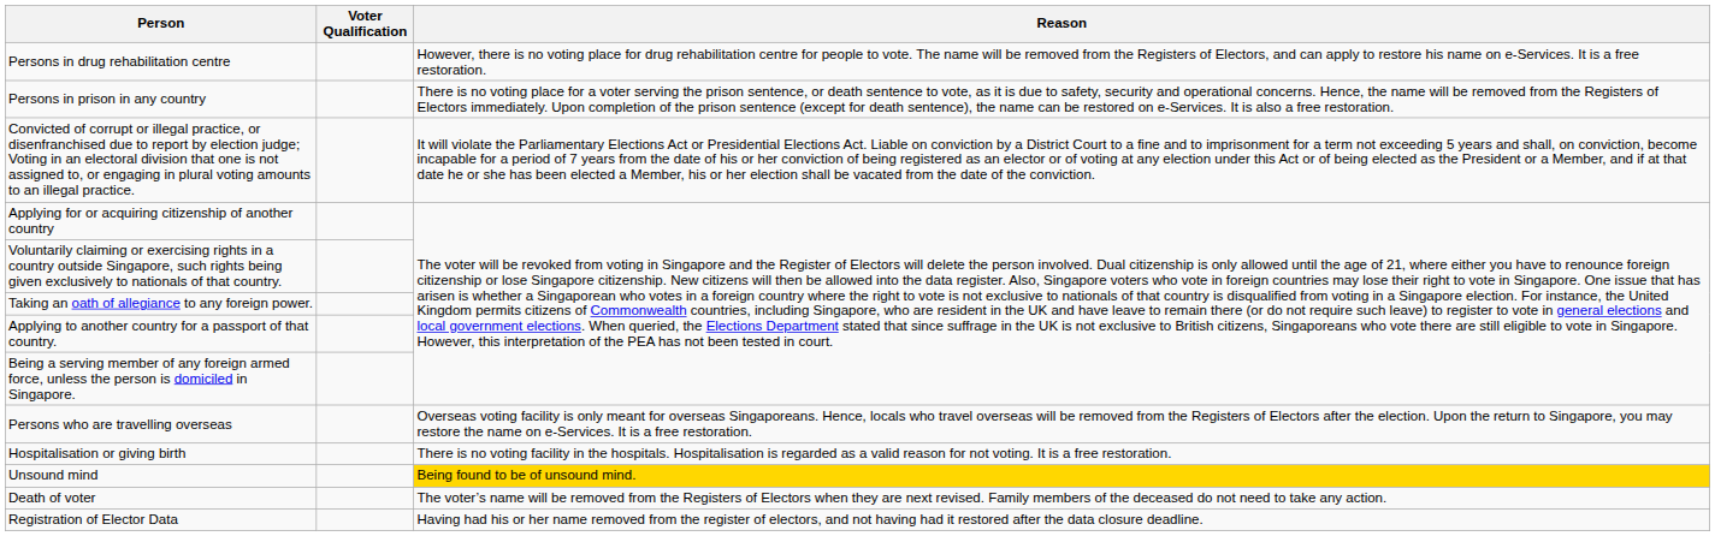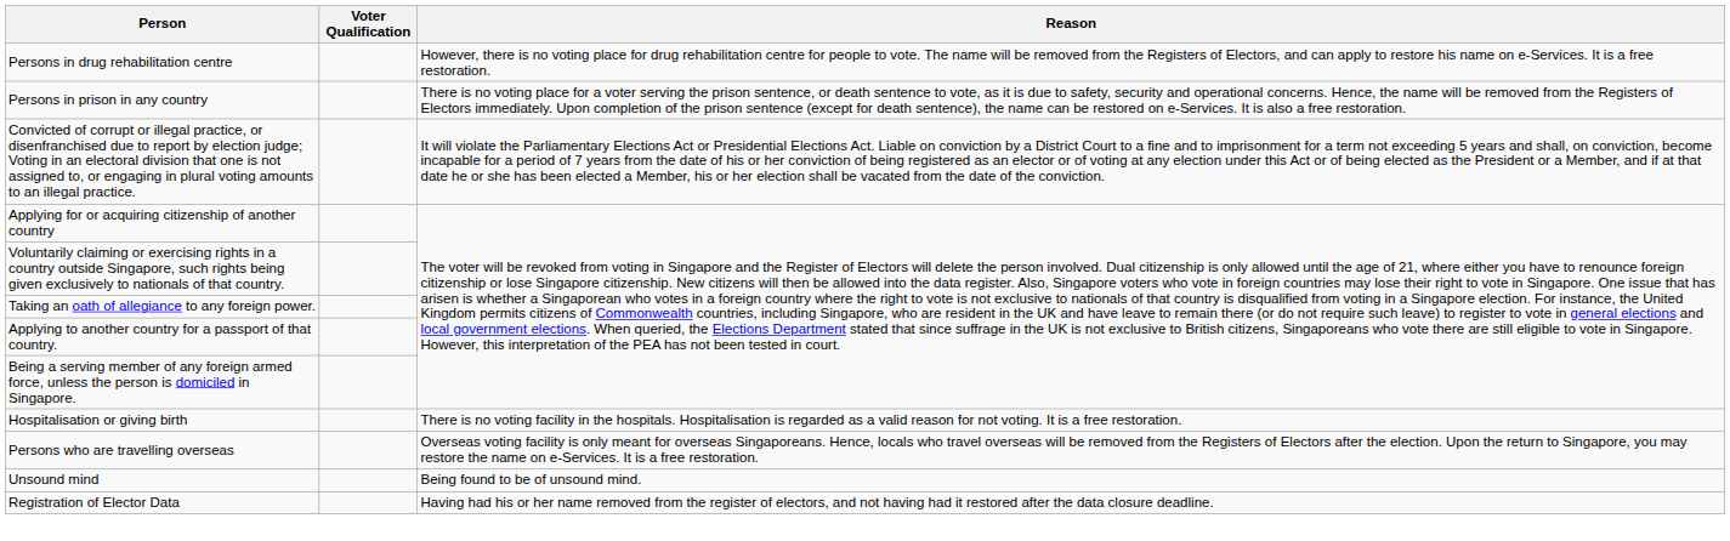rows swapped: Hospitalisation or giving birth <-> Persons who are travelling overseas
Unsound mind | Reason: gold background -> no background
- row: Death of voter | The voter’s name will be removed from the Registers of Electors when they are next revised. Family members of the deceased do not need to take any action.
